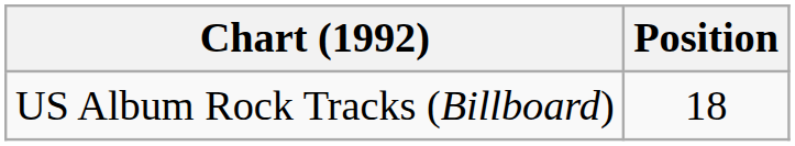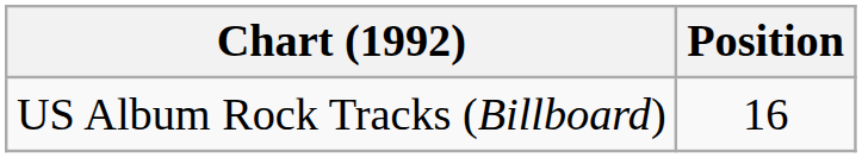US Album Rock Tracks (Billboard) | Position: 18 -> 16
